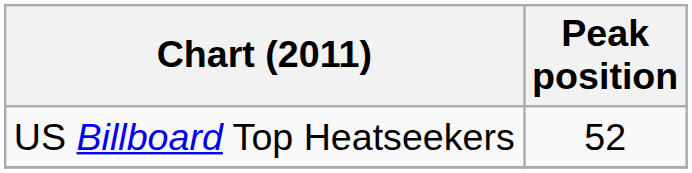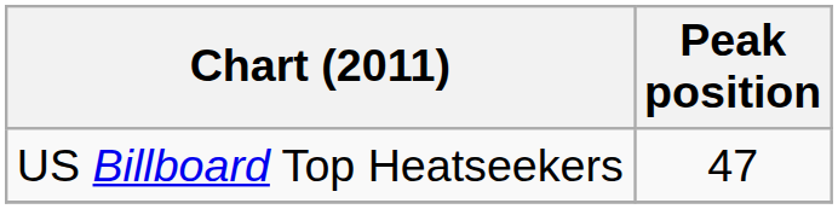US Billboard Top Heatseekers | Peak position: 52 -> 47
